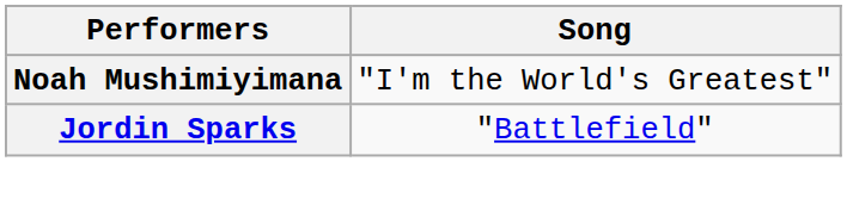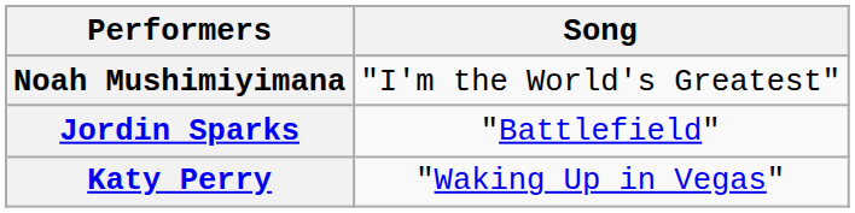+ row: Katy Perry | "Waking Up in Vegas"
